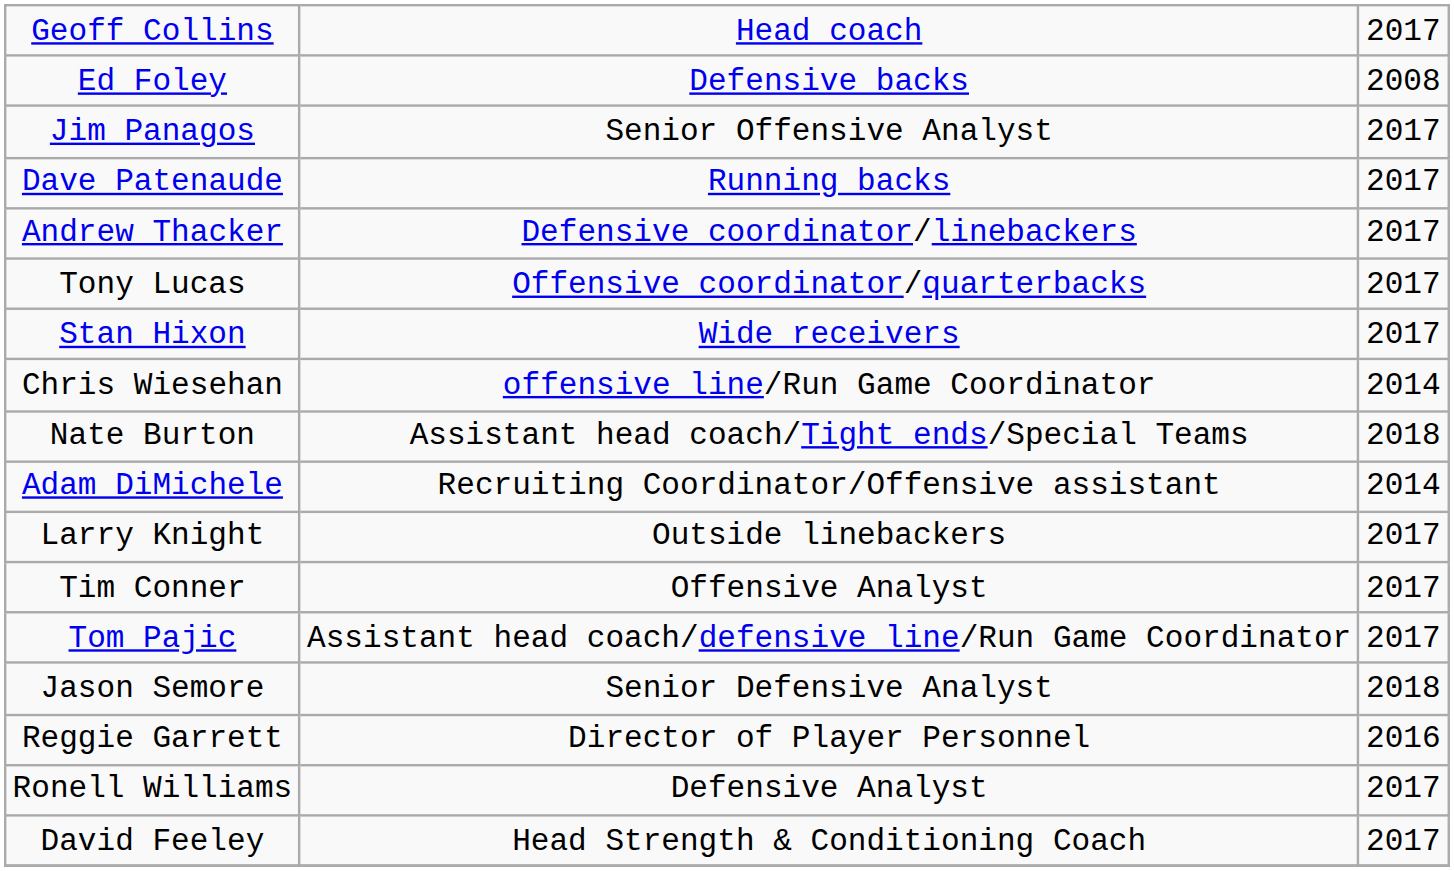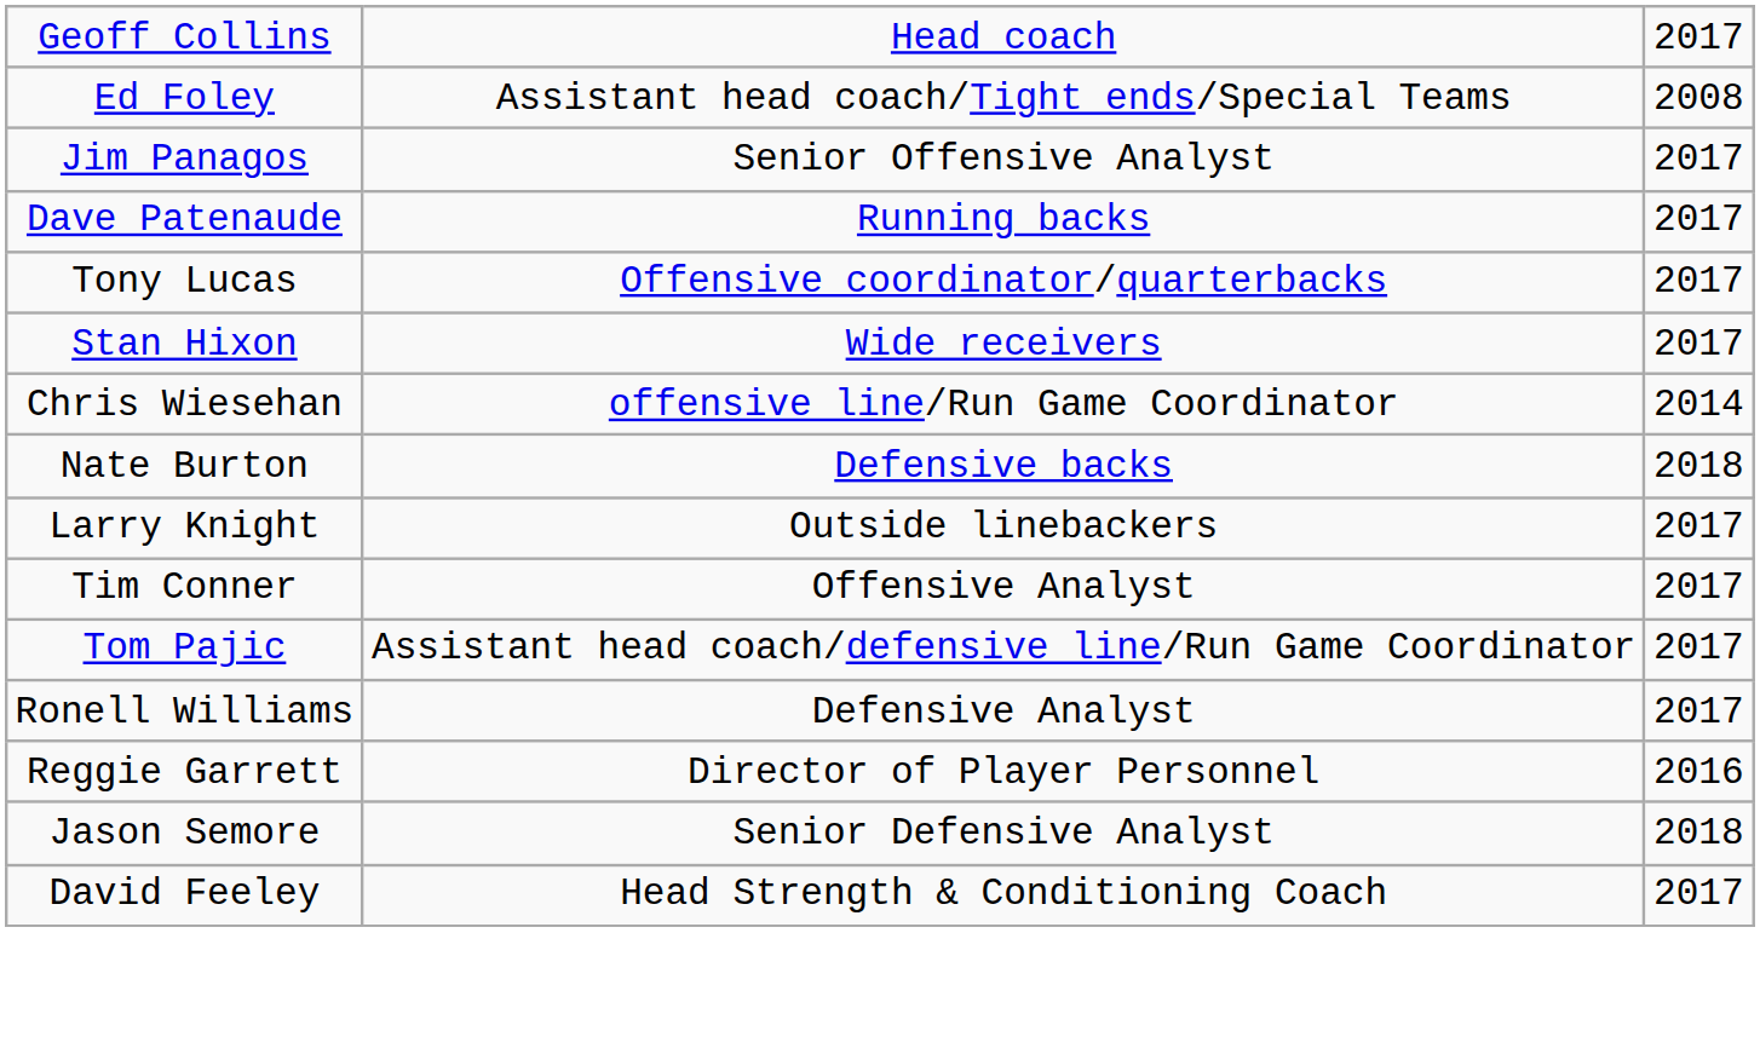Ed Foley | column 2: Defensive backs -> Assistant head coach/Tight ends/Special Teams
- row: Andrew Thacker | Defensive coordinator/linebackers | 2017
Nate Burton | column 2: Assistant head coach/Tight ends/Special Teams -> Defensive backs
- row: Adam DiMichele | Recruiting Coordinator/Offensive assistant | 2014
rows swapped: Jason Semore <-> Ronell Williams
